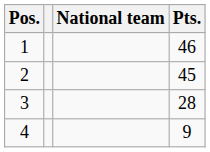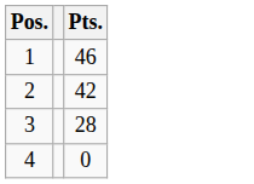- column: National team
2 | Pts.: 45 -> 42
4 | Pts.: 9 -> 0
